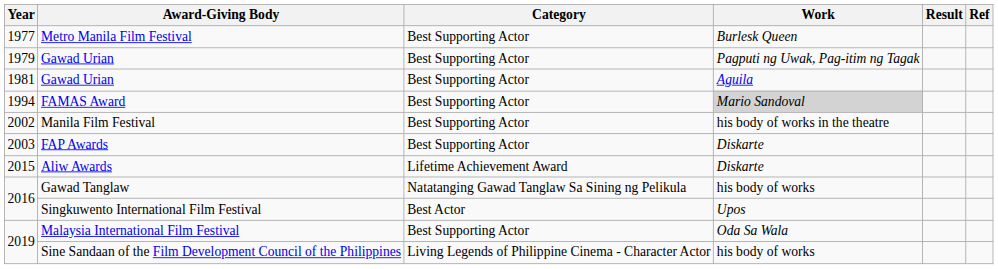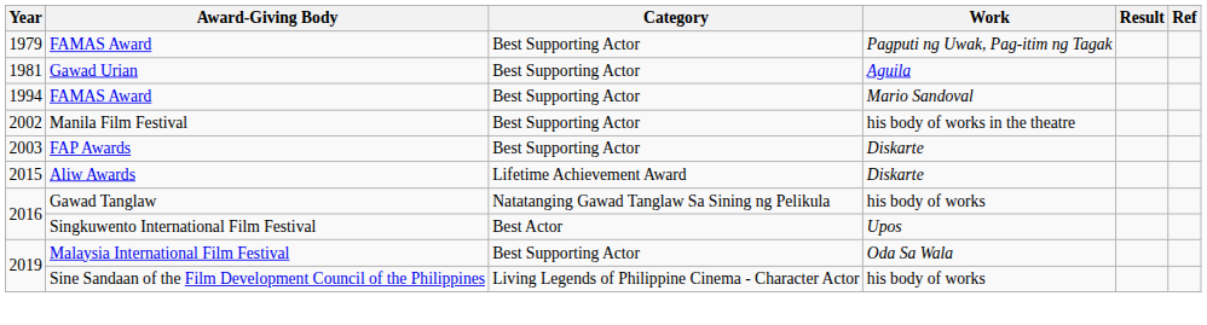- row: 1977 | Metro Manila Film Festival | Best Supporting Actor | Burlesk Queen
- row: 1979 | Gawad Urian | Best Supporting Actor | Pagputi ng Uwak, Pag-itim ng Tagak
+ row: 1979 | FAMAS Award | Best Supporting Actor | Pagputi ng Uwak, Pag-itim ng Tagak
1994 / FAMAS Award | Work: lightgrey background -> no background
